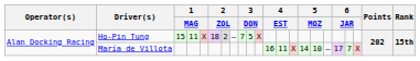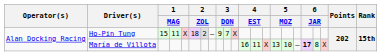Ho-Pin Tung | column 9: 7 -> 9
Ho-Pin Tung | column 10: 5 -> 7
María de Villota | column 15: 14 -> 13
María de Villota | column 18: normal -> bold
María de Villota | column 19: 7 -> 8
